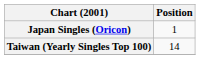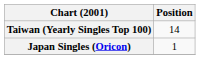rows swapped: Japan Singles (Oricon) <-> Taiwan (Yearly Singles Top 100)
